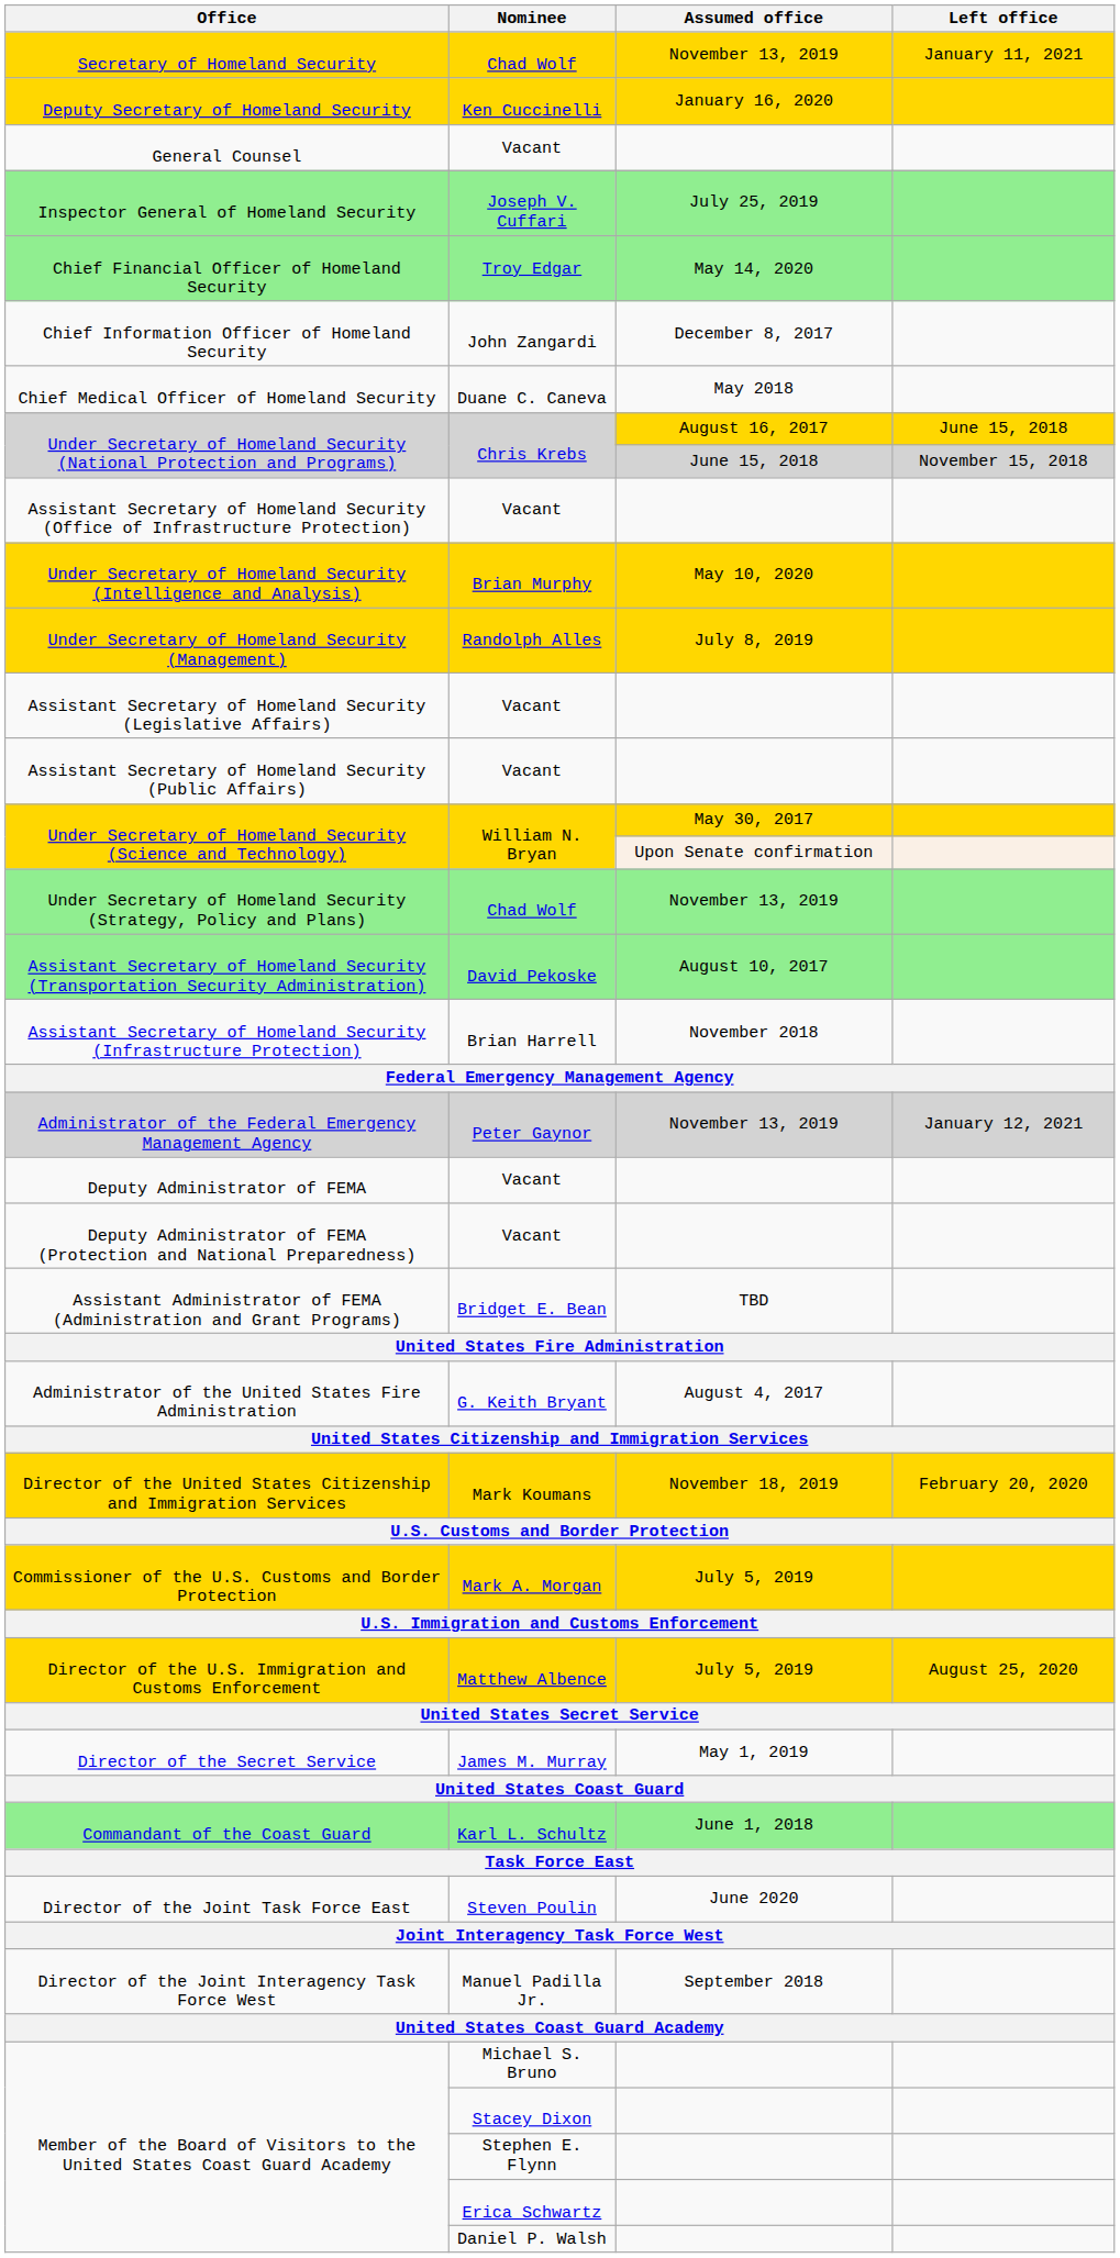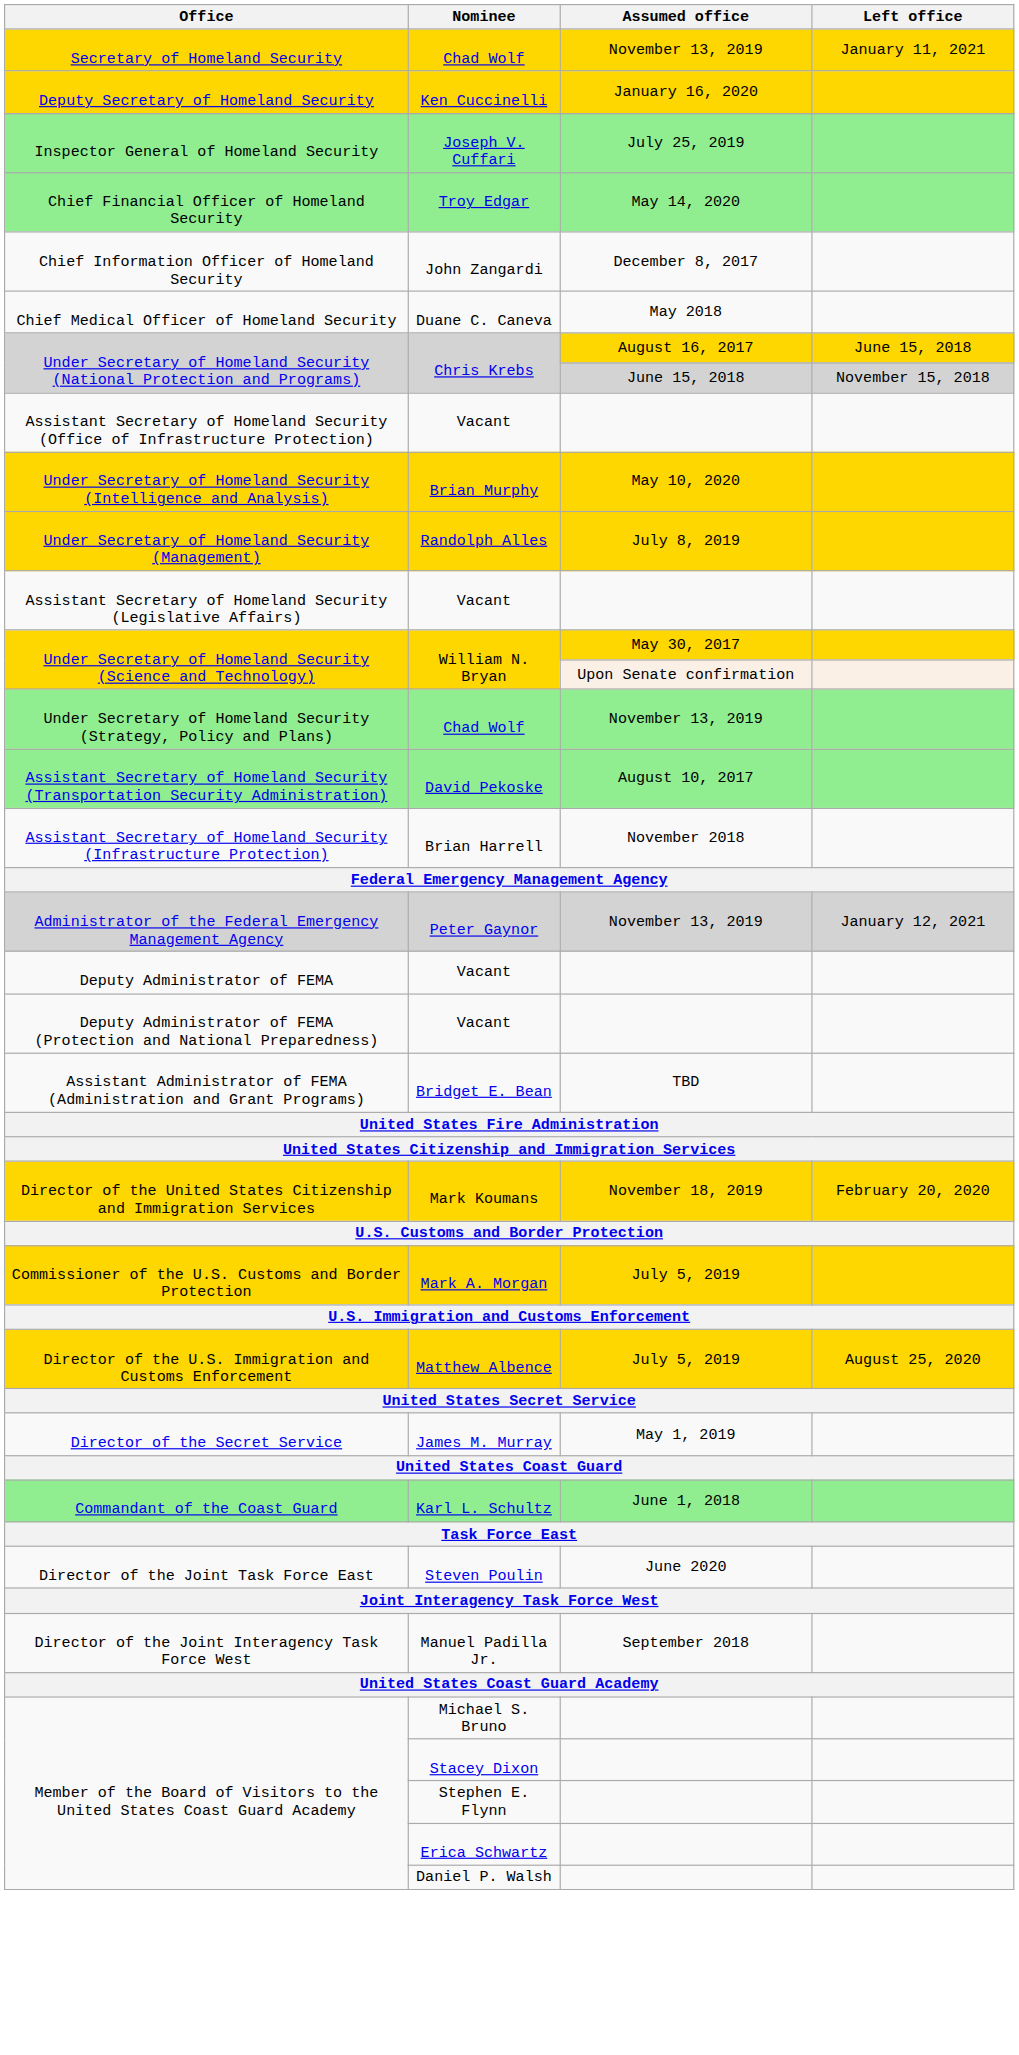- row: General Counsel | Vacant
- row: Assistant Secretary of Homeland Security (Public Affairs) | Vacant
- row: Administrator of the United States Fire Administration | G. Keith Bryant | August 4, 2017
